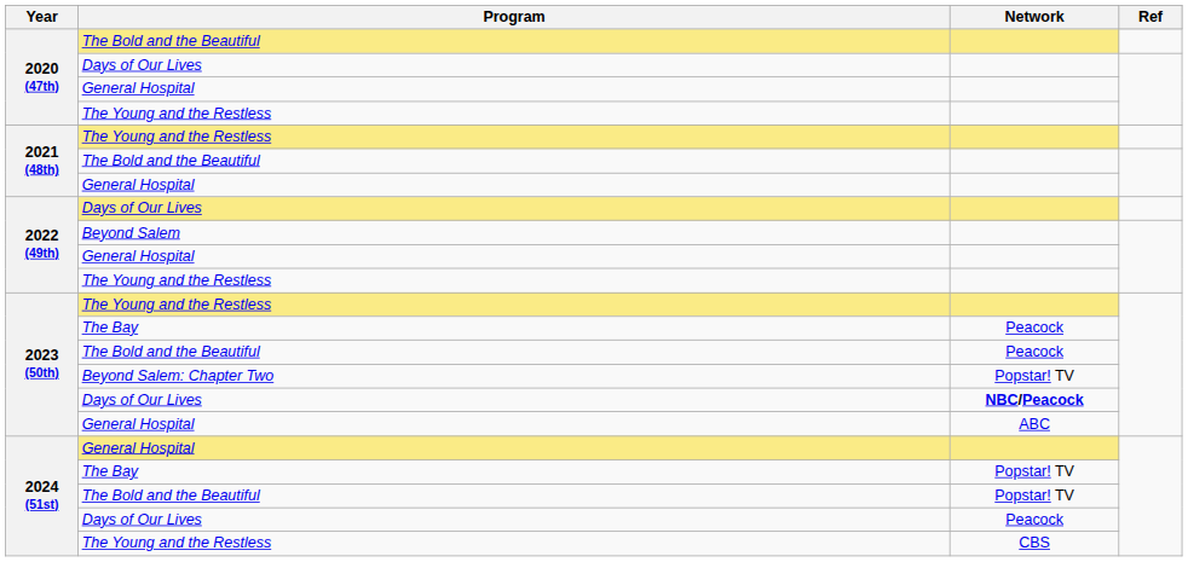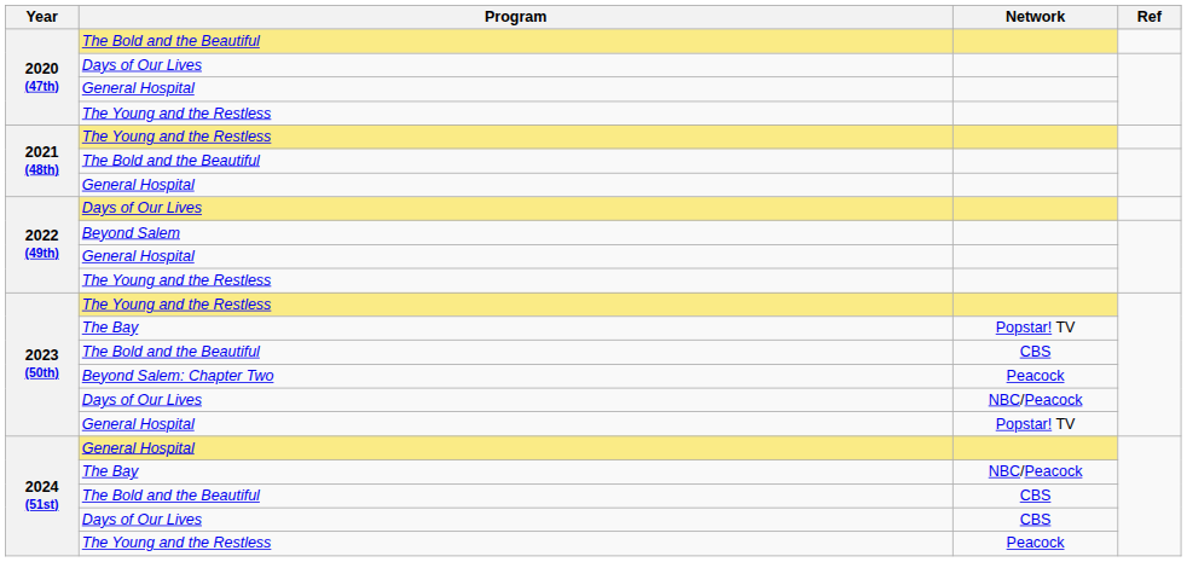2023 (50th) / The Bay | Network: Peacock -> Popstar! TV
2023 (50th) / The Bold and the Beautiful | Network: Peacock -> CBS
Beyond Salem: Chapter Two | Network: Popstar! TV -> Peacock
2023 (50th) / Days of Our Lives | Network: bold -> normal
2023 (50th) / General Hospital | Network: ABC -> Popstar! TV
2024 (51st) / The Bay | Network: Popstar! TV -> NBC/Peacock
2024 (51st) / The Bold and the Beautiful | Network: Popstar! TV -> CBS
2024 (51st) / Days of Our Lives | Network: Peacock -> CBS
2024 (51st) / The Young and the Restless | Network: CBS -> Peacock
